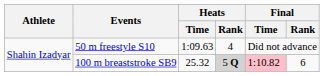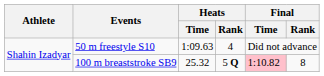100 m breaststroke SB9 | Heats / Rank: lightgrey background -> no background
100 m breaststroke SB9 | Final / Rank: 6 -> 8
